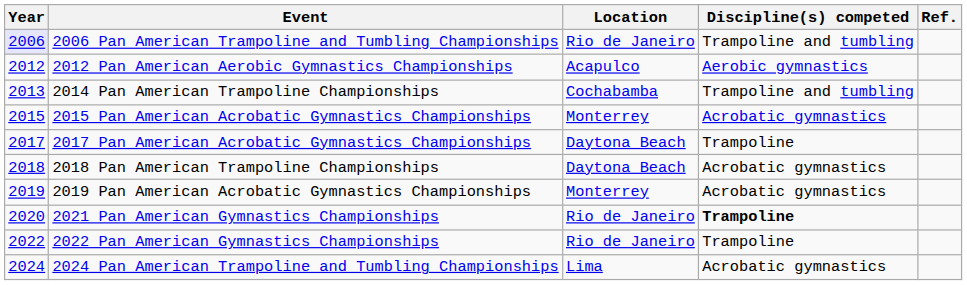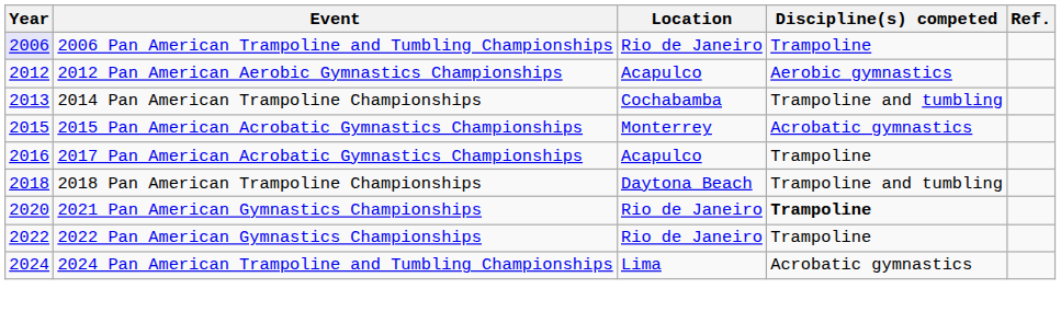2006 Pan American Trampoline and Tumbling Championships | Discipline(s) competed: Trampoline and tumbling -> Trampoline
2017 Pan American Acrobatic Gymnastics Championships | Year: 2017 -> 2016
2017 Pan American Acrobatic Gymnastics Championships | Location: Daytona Beach -> Acapulco
2018 Pan American Trampoline Championships | Discipline(s) competed: Acrobatic gymnastics -> Trampoline and tumbling
- row: 2019 | 2019 Pan American Acrobatic Gymnastics Championships | Monterrey | Acrobatic gymnastics
